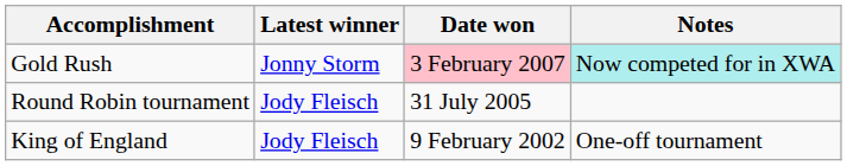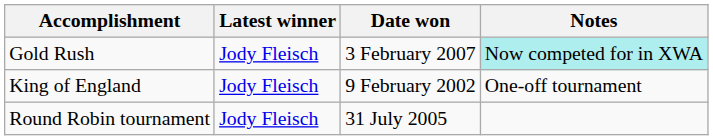Gold Rush | Latest winner: Jonny Storm -> Jody Fleisch
Gold Rush | Date won: pink background -> no background
rows swapped: King of England <-> Round Robin tournament
